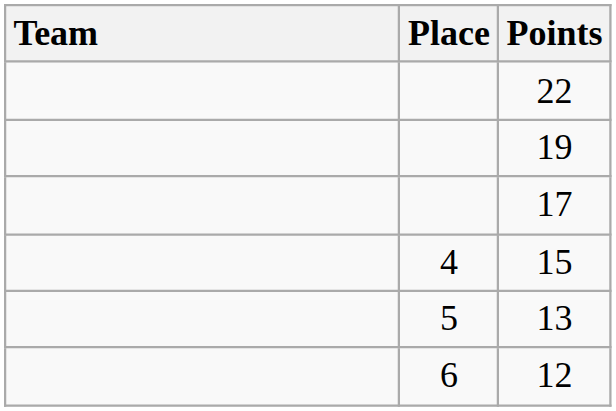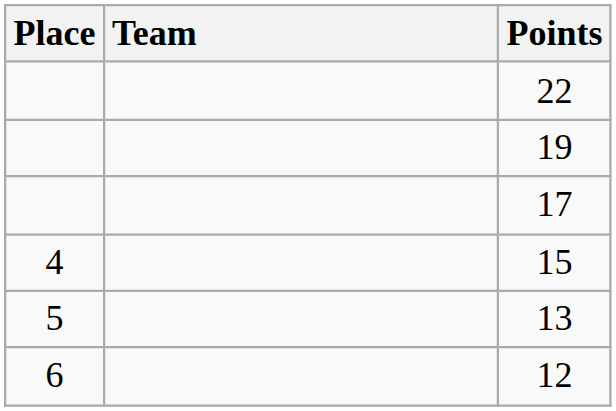columns swapped: Place <-> Team
